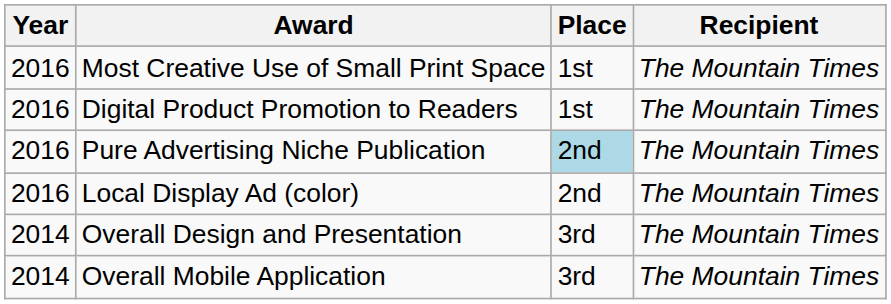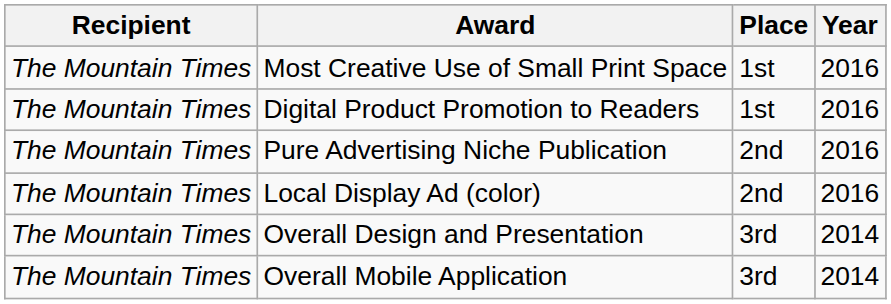columns swapped: Year <-> Recipient
Pure Advertising Niche Publication | Place: lightblue background -> no background
